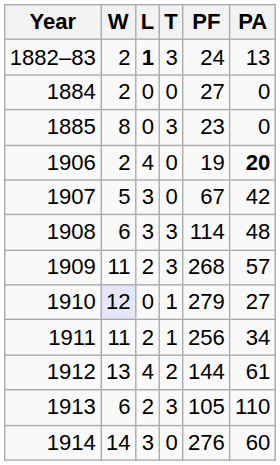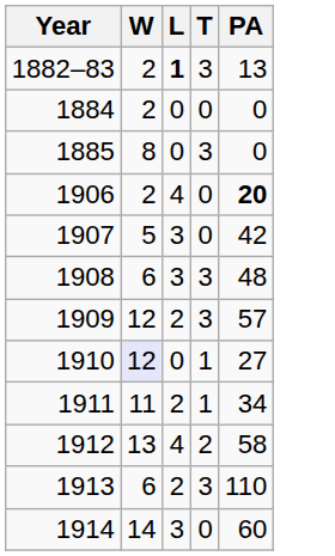- column: PF | 24 | 27 | 23 | 19 | 67 | 114 | 268 | 279 | 256 | 144 | 105 | 276
1909 | W: 11 -> 12
1912 | PA: 61 -> 58
